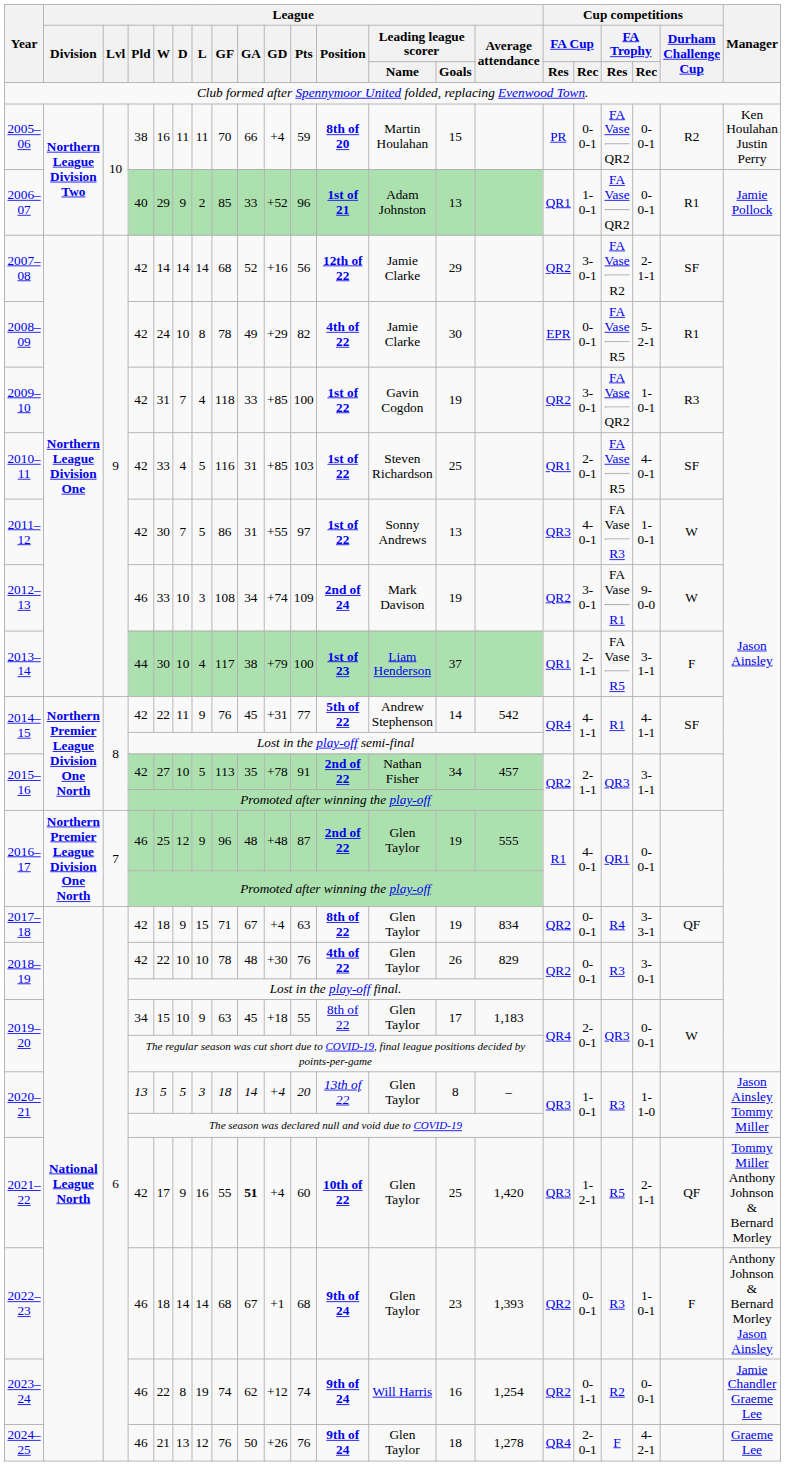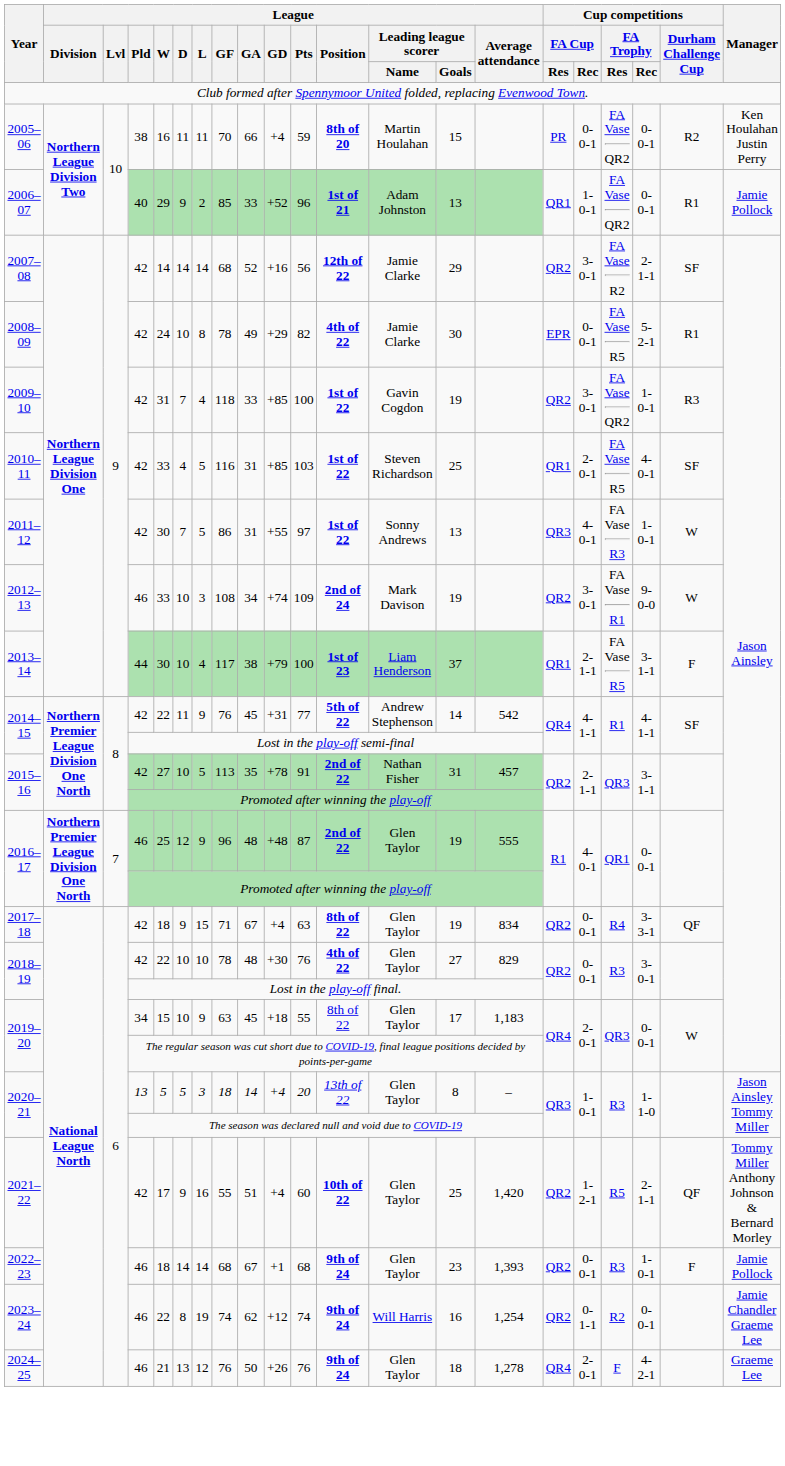2015–16 / 42 | League / Leading league scorer / Goals: 34 -> 31
2018–19 / 42 | League / Leading league scorer / Goals: 26 -> 27
2021–22 | League / GA: bold -> normal
2021–22 | Cup competitions / FA Cup / Res: QR3 -> QR2
2022–23 | Manager: Anthony Johnson & Bernard Morley Jason Ainsley -> Jamie Pollock
